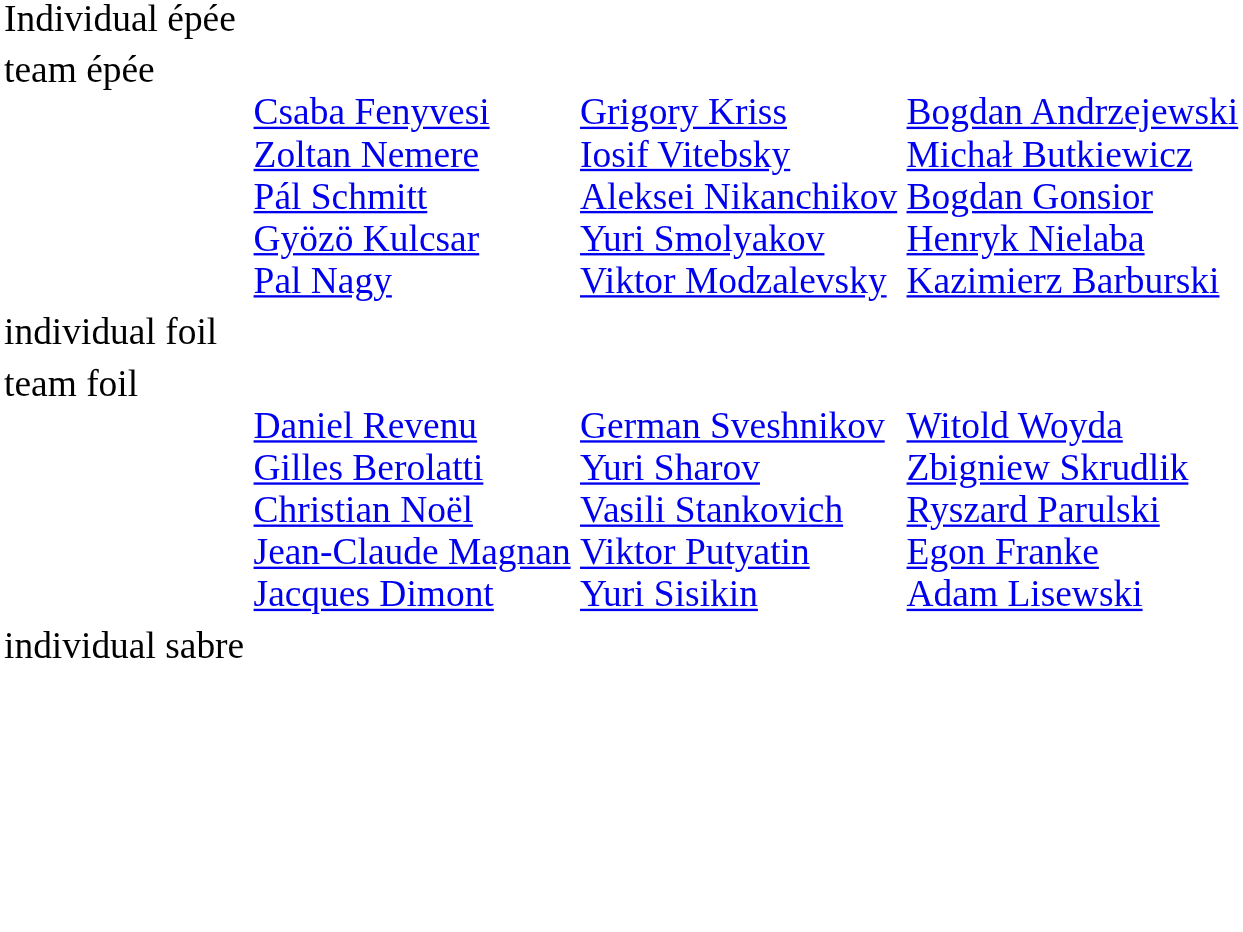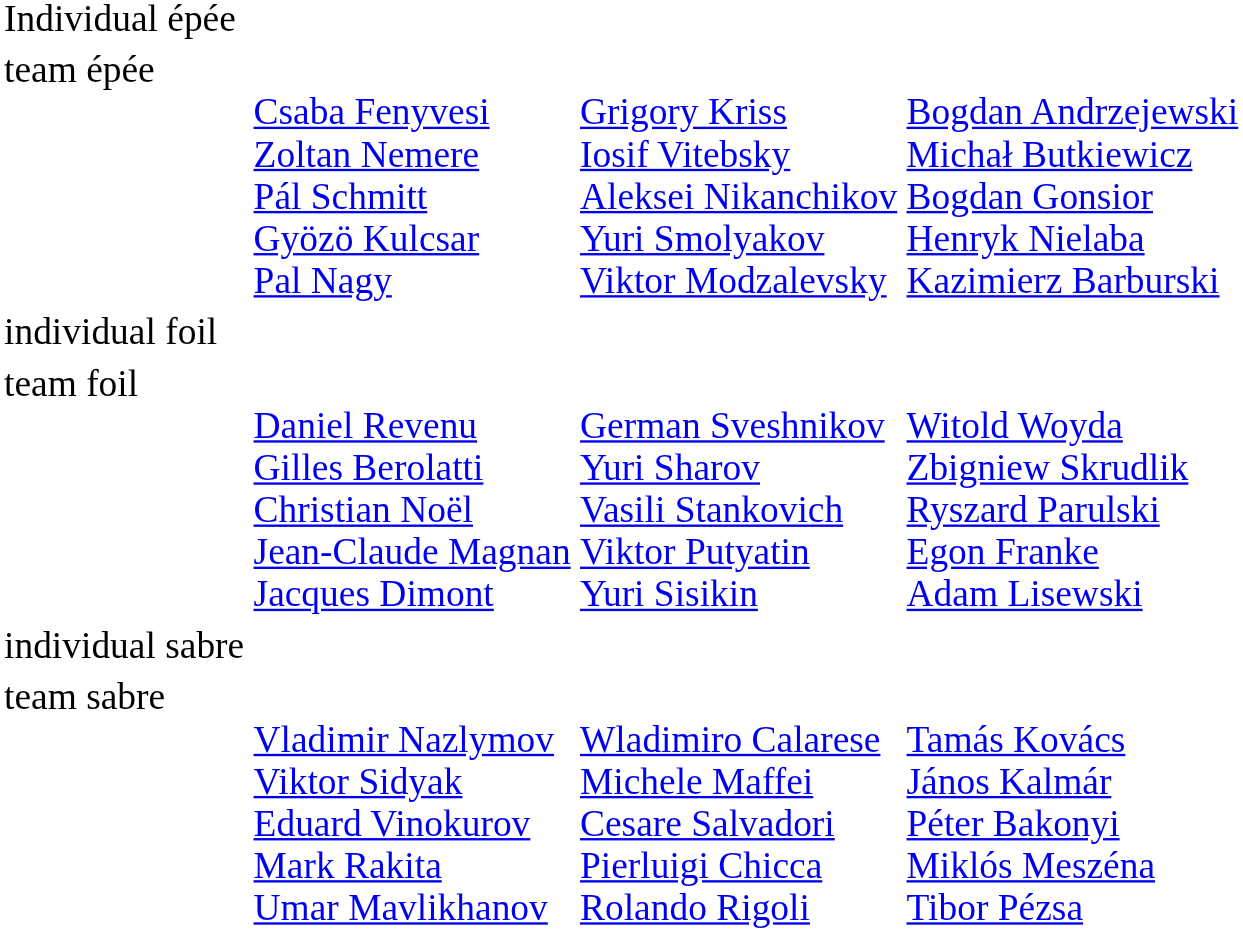+ row: team sabre | Vladimir Nazlymov Viktor Sidyak Eduard Vinokurov Mark Rakita Umar Mavlikhanov | Wladimiro Calarese Michele Maffei Cesare Salvadori Pierluigi Chicca Rolando Rigoli | Tamás Kovács János Kalmár Péter Bakonyi Miklós Meszéna Tibor Pézsa
